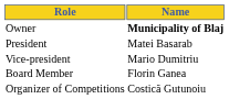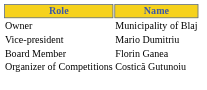Owner | Name: bold -> normal
- row: President | Matei Basarab
